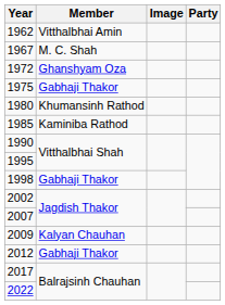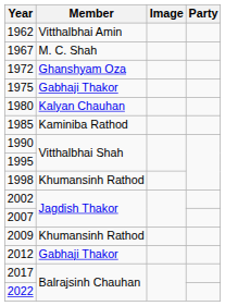1980 | Member: Khumansinh Rathod -> Kalyan Chauhan
1998 | Member: Gabhaji Thakor -> Khumansinh Rathod
2009 | Member: Kalyan Chauhan -> Khumansinh Rathod
